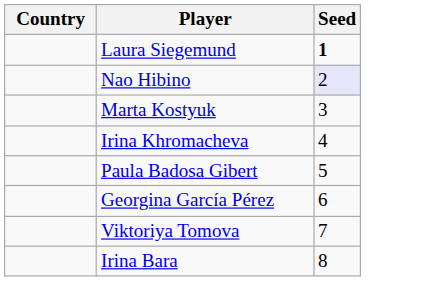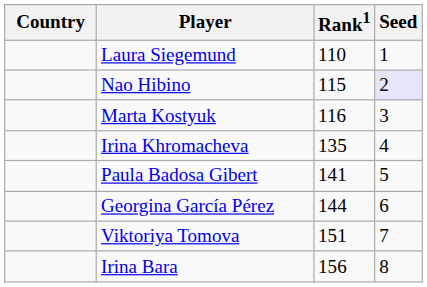+ column: Rank1 | 110 | 115 | 116 | 135 | 141 | 144 | 151 | 156
Laura Siegemund | Seed: bold -> normal
